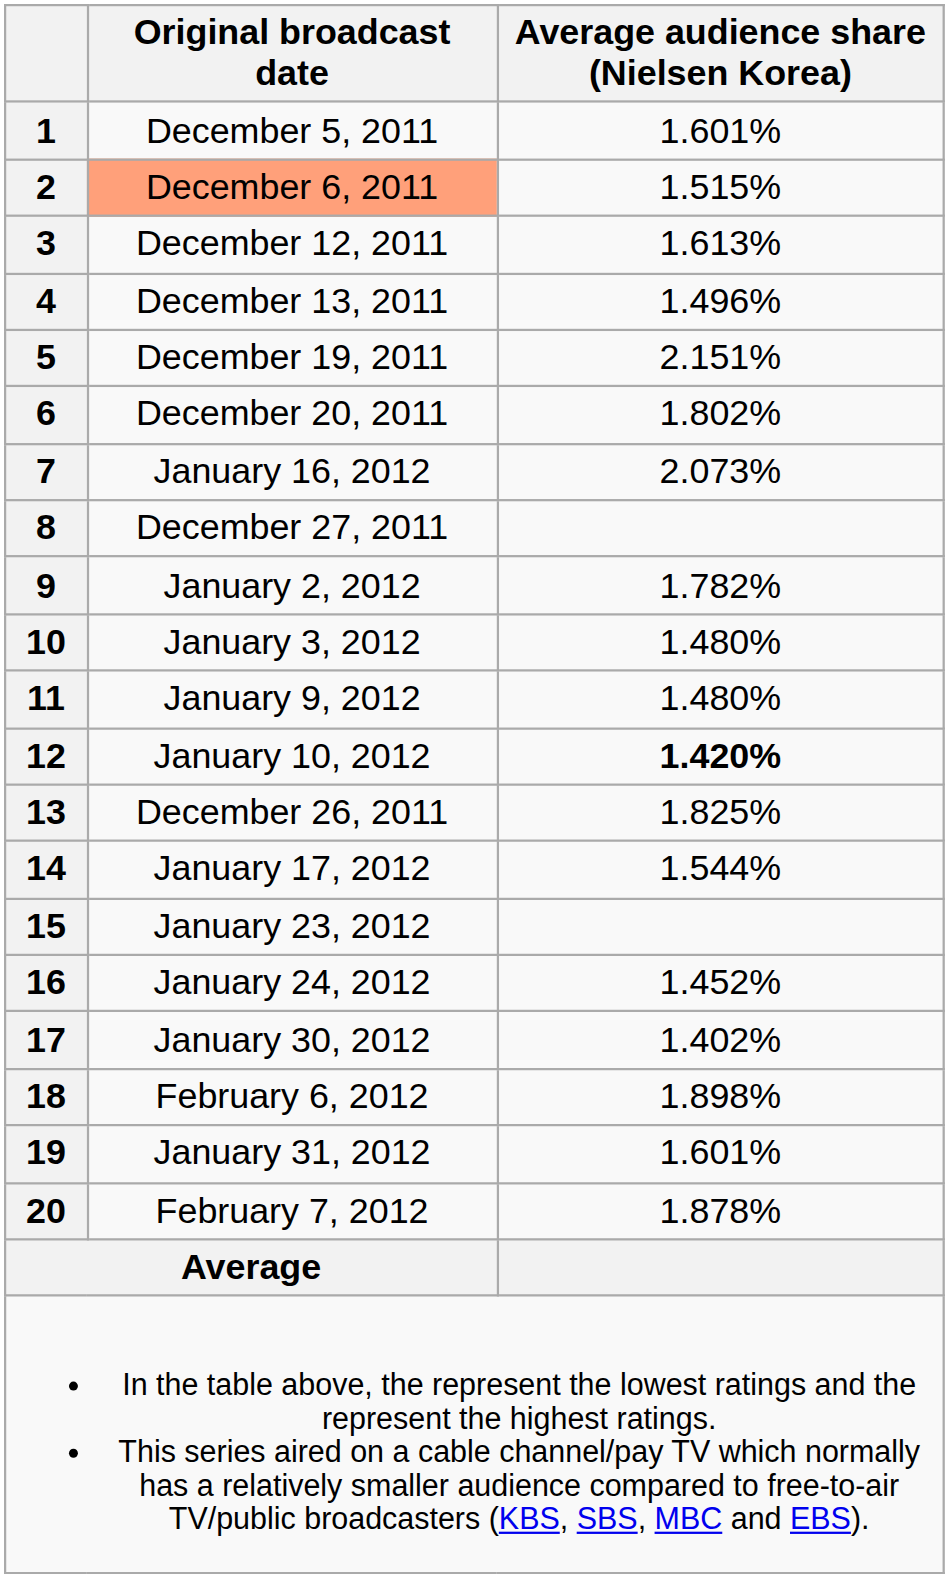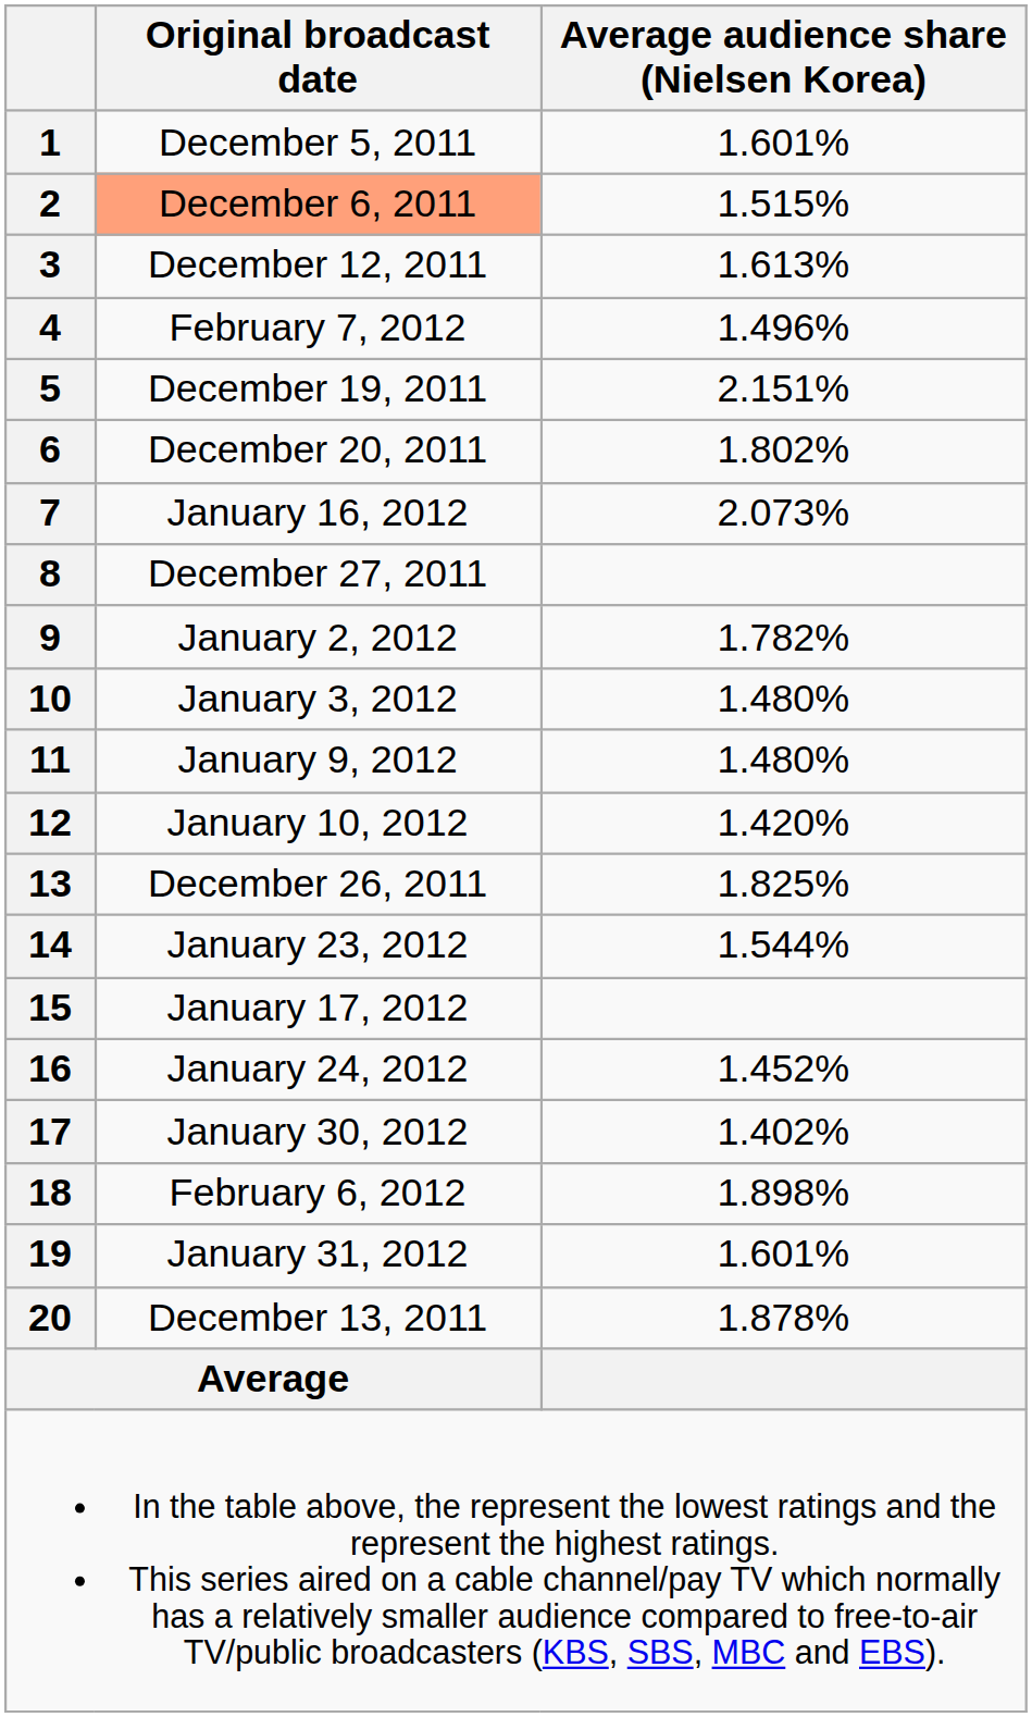4 | Original broadcast date: December 13, 2011 -> February 7, 2012
12 | Average audience share (Nielsen Korea): bold -> normal
14 | Original broadcast date: January 17, 2012 -> January 23, 2012
15 | Original broadcast date: January 23, 2012 -> January 17, 2012
20 | Original broadcast date: February 7, 2012 -> December 13, 2011
